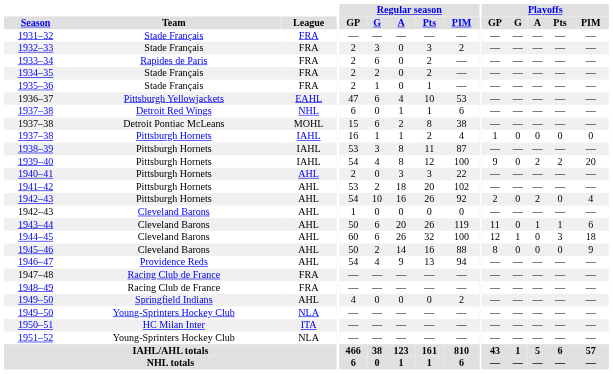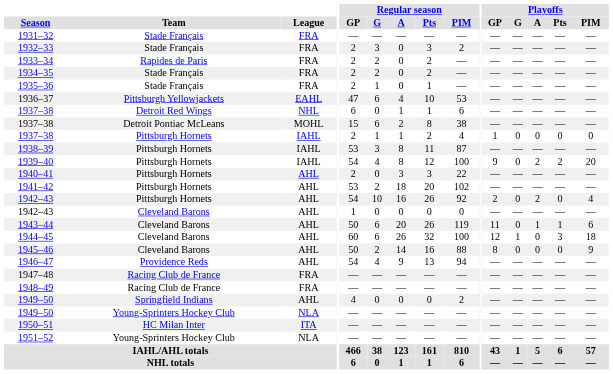1933–34 | Regular season / G: 6 -> 2
1937–38 / Pittsburgh Hornets | Regular season / GP: 16 -> 2
